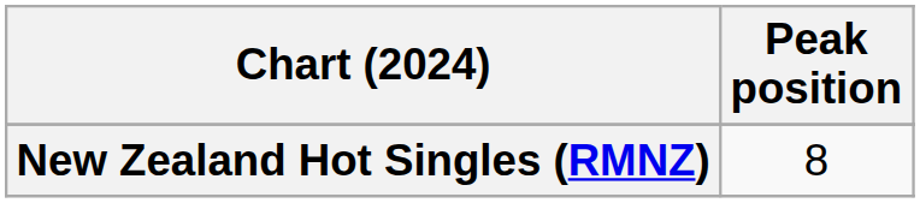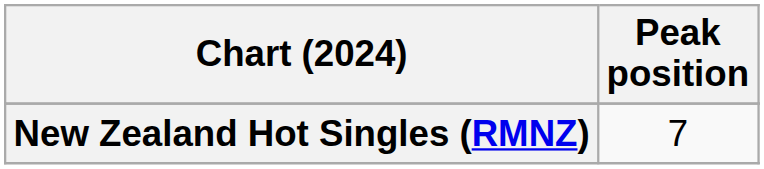New Zealand Hot Singles (RMNZ) | Peak position: 8 -> 7
